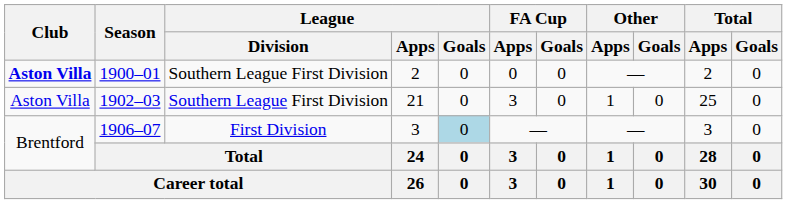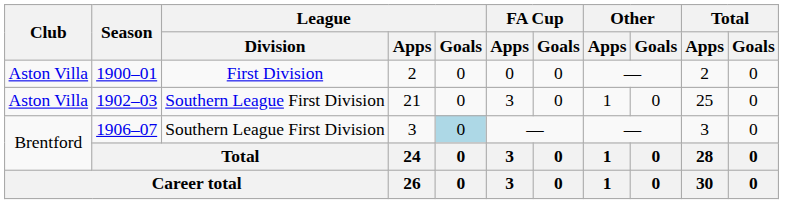1900–01 | Club: bold -> normal
1900–01 | League / Division: Southern League First Division -> First Division
1906–07 | League / Division: First Division -> Southern League First Division
